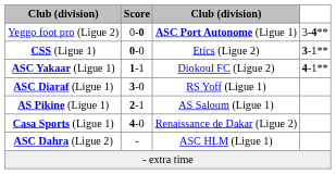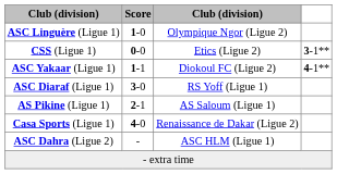+ row: ASC Linguère (Ligue 1) | 1-0 | Olympique Ngor (Ligue 2)
- row: Yeggo foot pro (Ligue 2) | 0-0 | ASC Port Autonome (Ligue 1) | 3-4**
